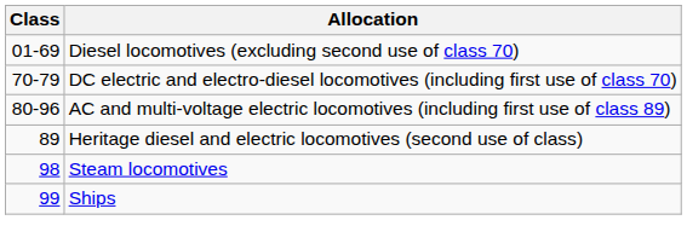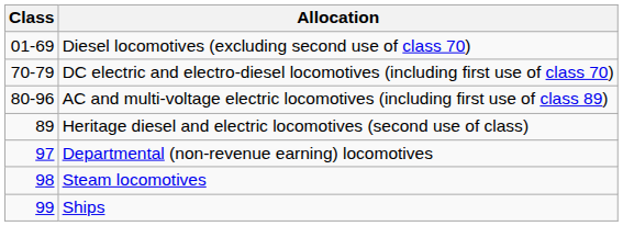+ row: 97 | Departmental (non-revenue earning) locomotives
